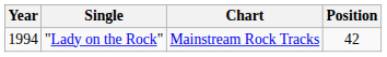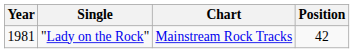"Lady on the Rock" | Year: 1994 -> 1981
